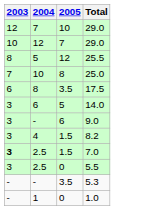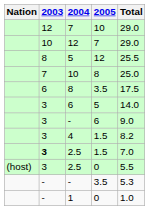+ column: Nation | (host)
